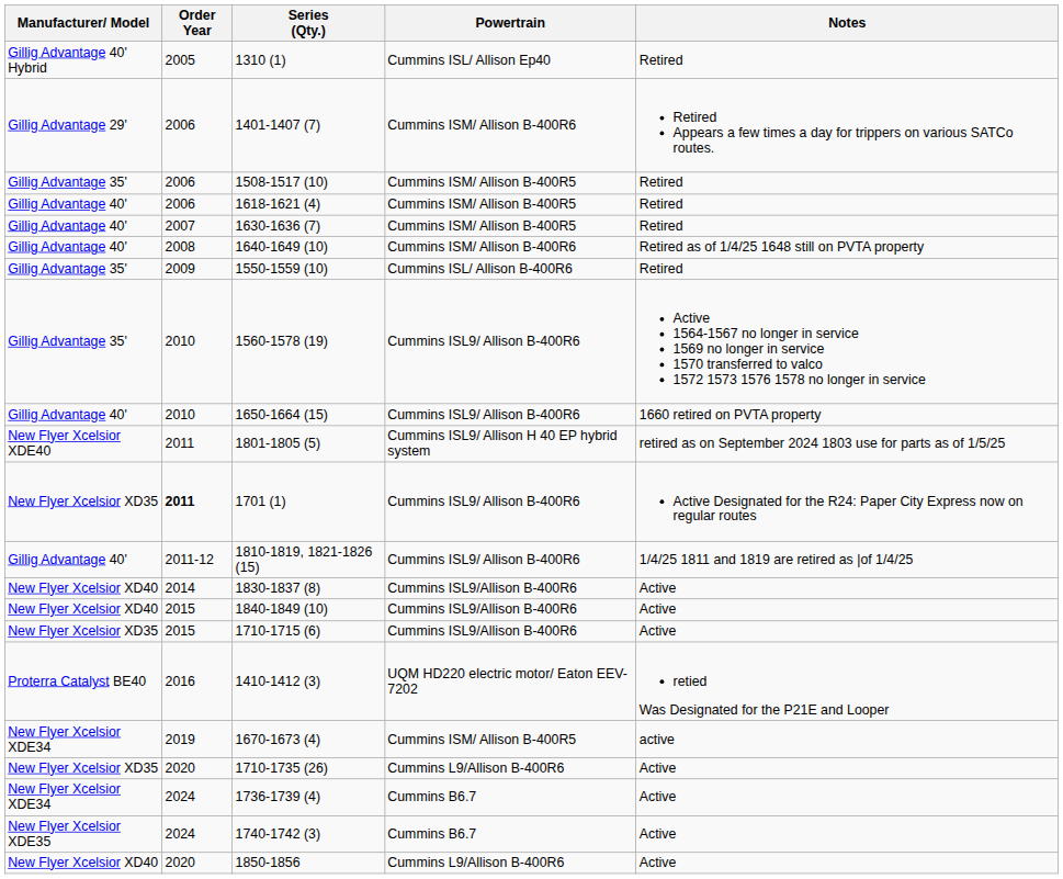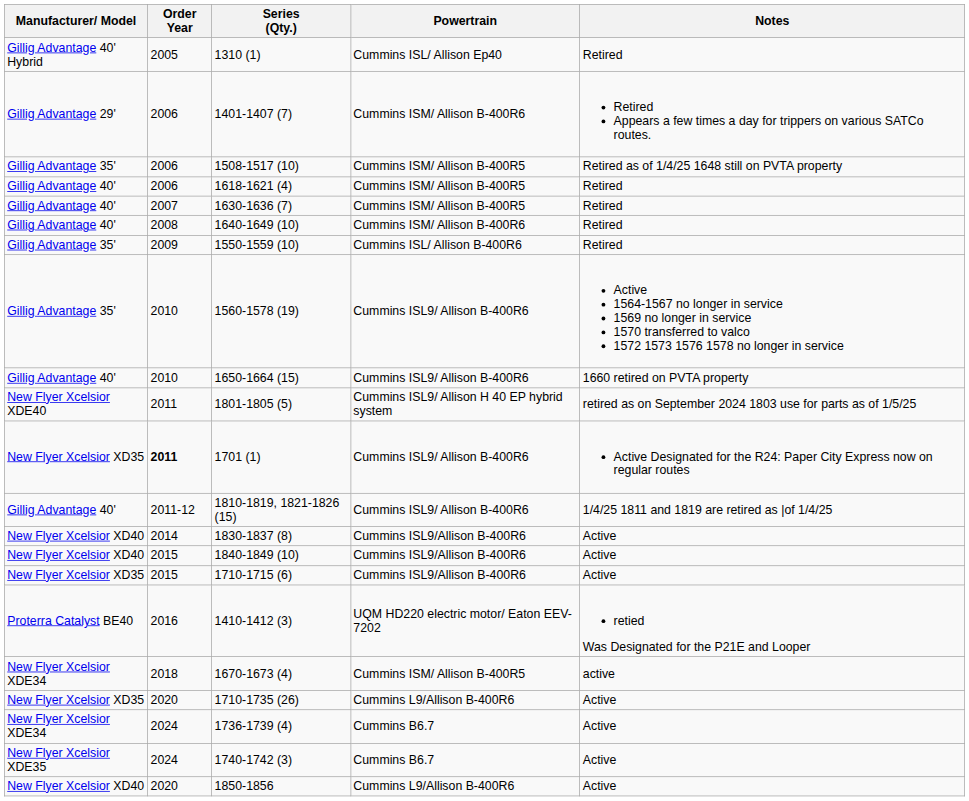1508-1517 (10) | Notes: Retired -> Retired as of 1/4/25 1648 still on PVTA property
1640-1649 (10) | Notes: Retired as of 1/4/25 1648 still on PVTA property -> Retired
1670-1673 (4) | Order Year: 2019 -> 2018
